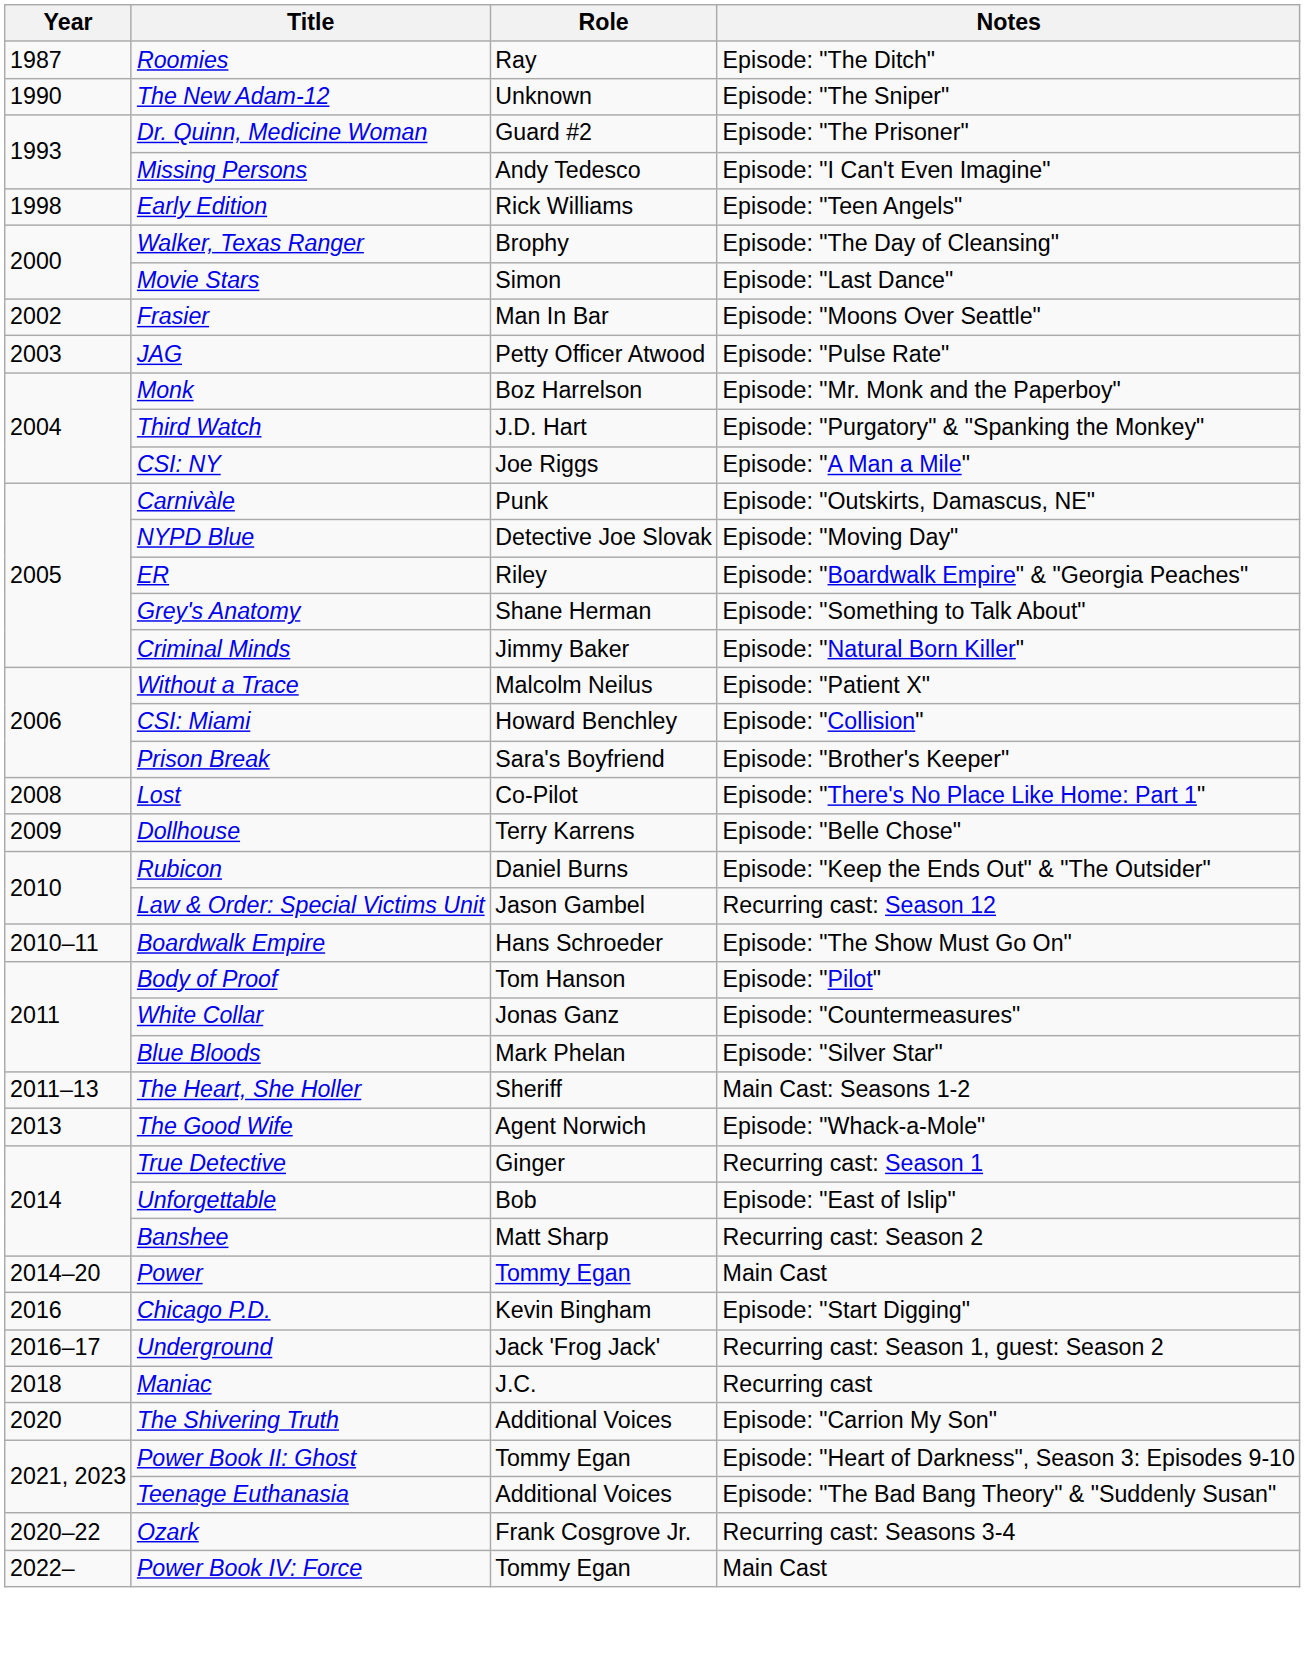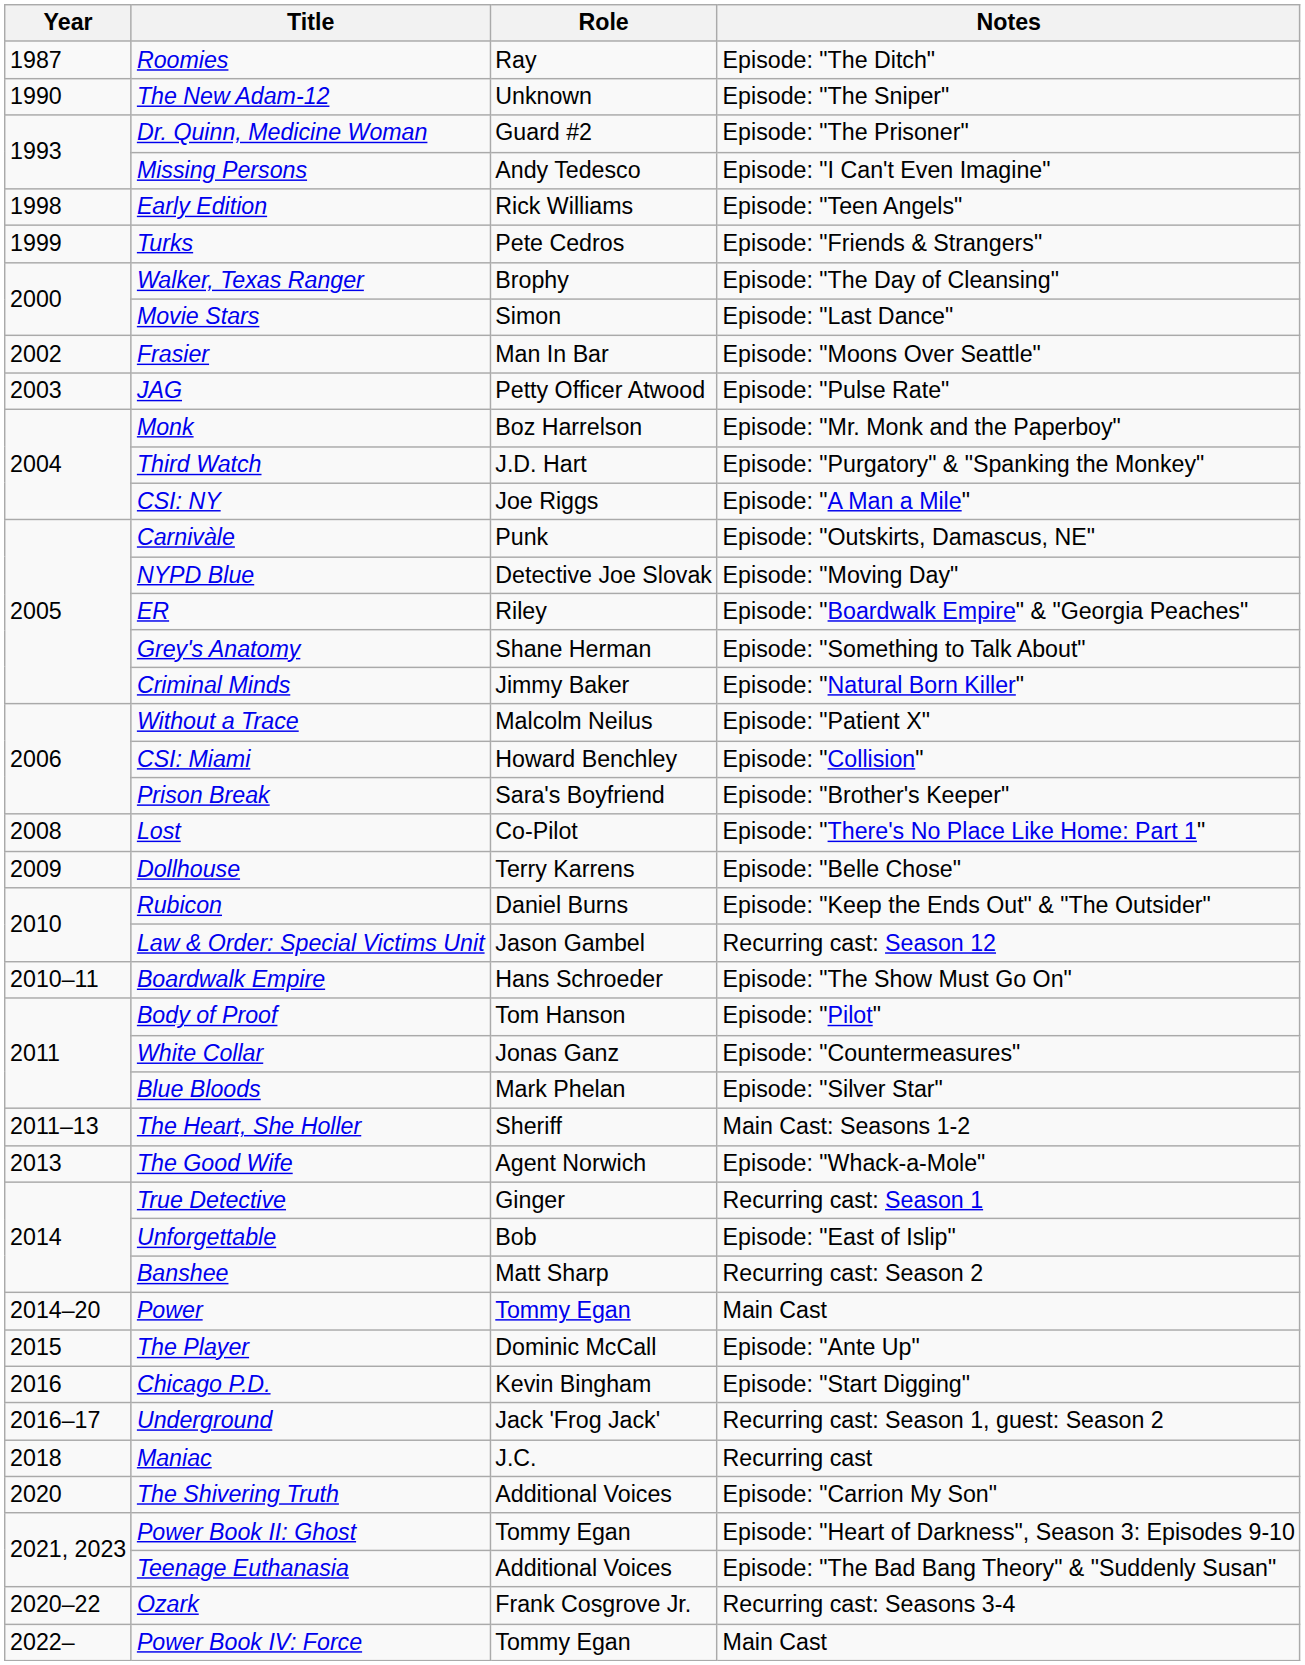+ row: 1999 | Turks | Pete Cedros | Episode: "Friends & Strangers"
+ row: 2015 | The Player | Dominic McCall | Episode: "Ante Up"
